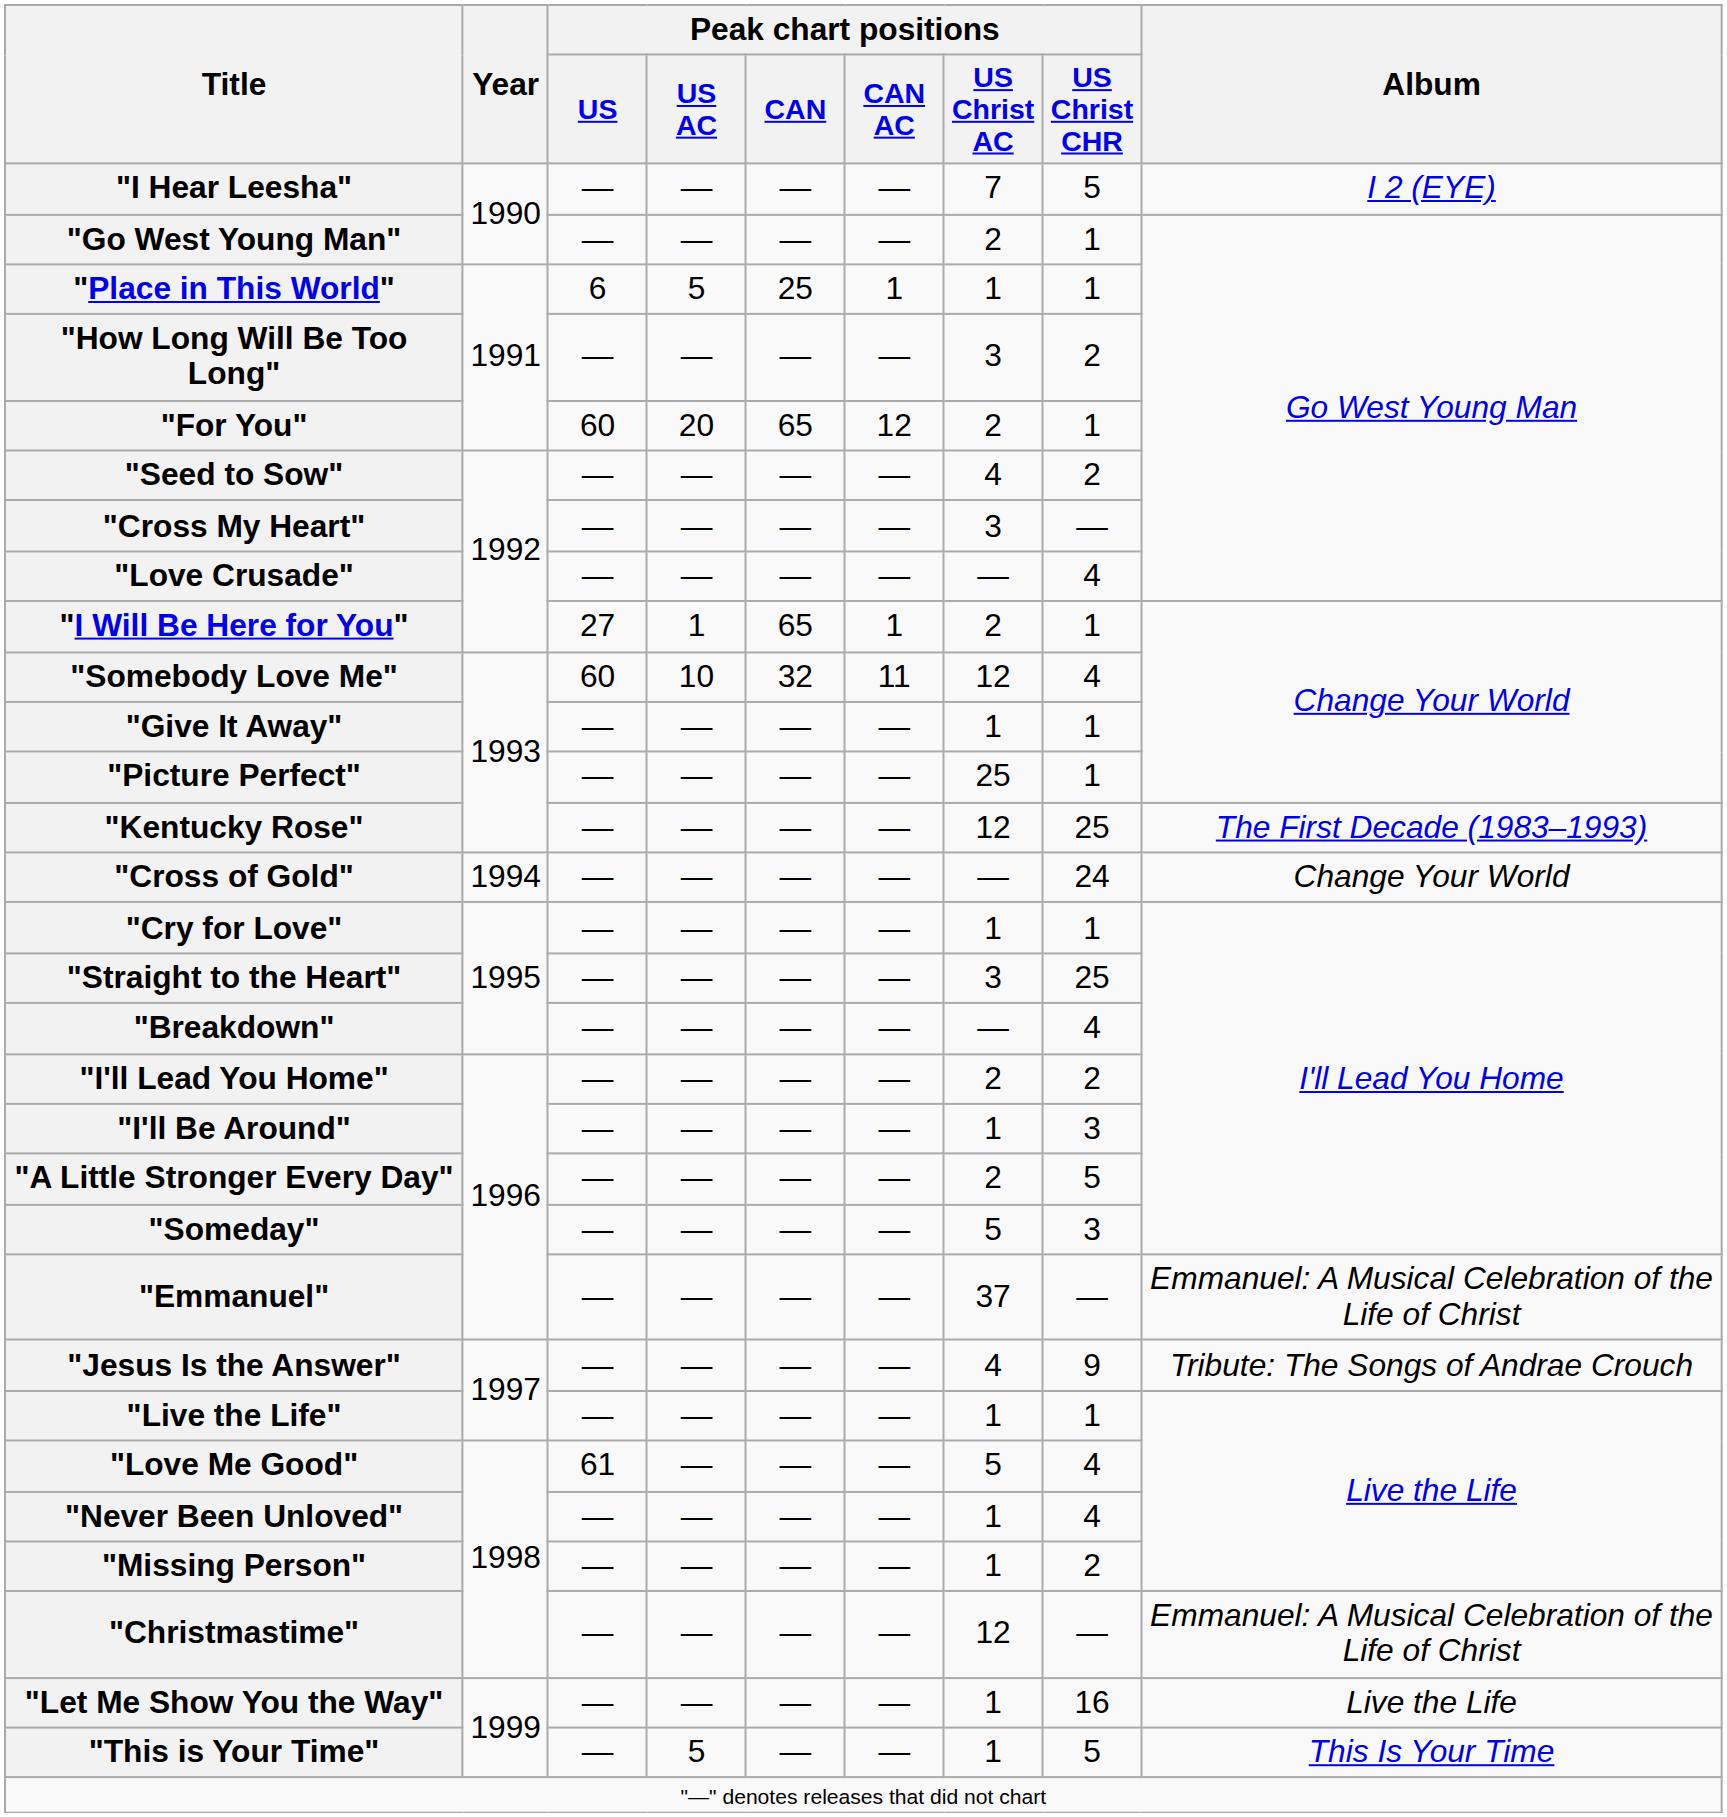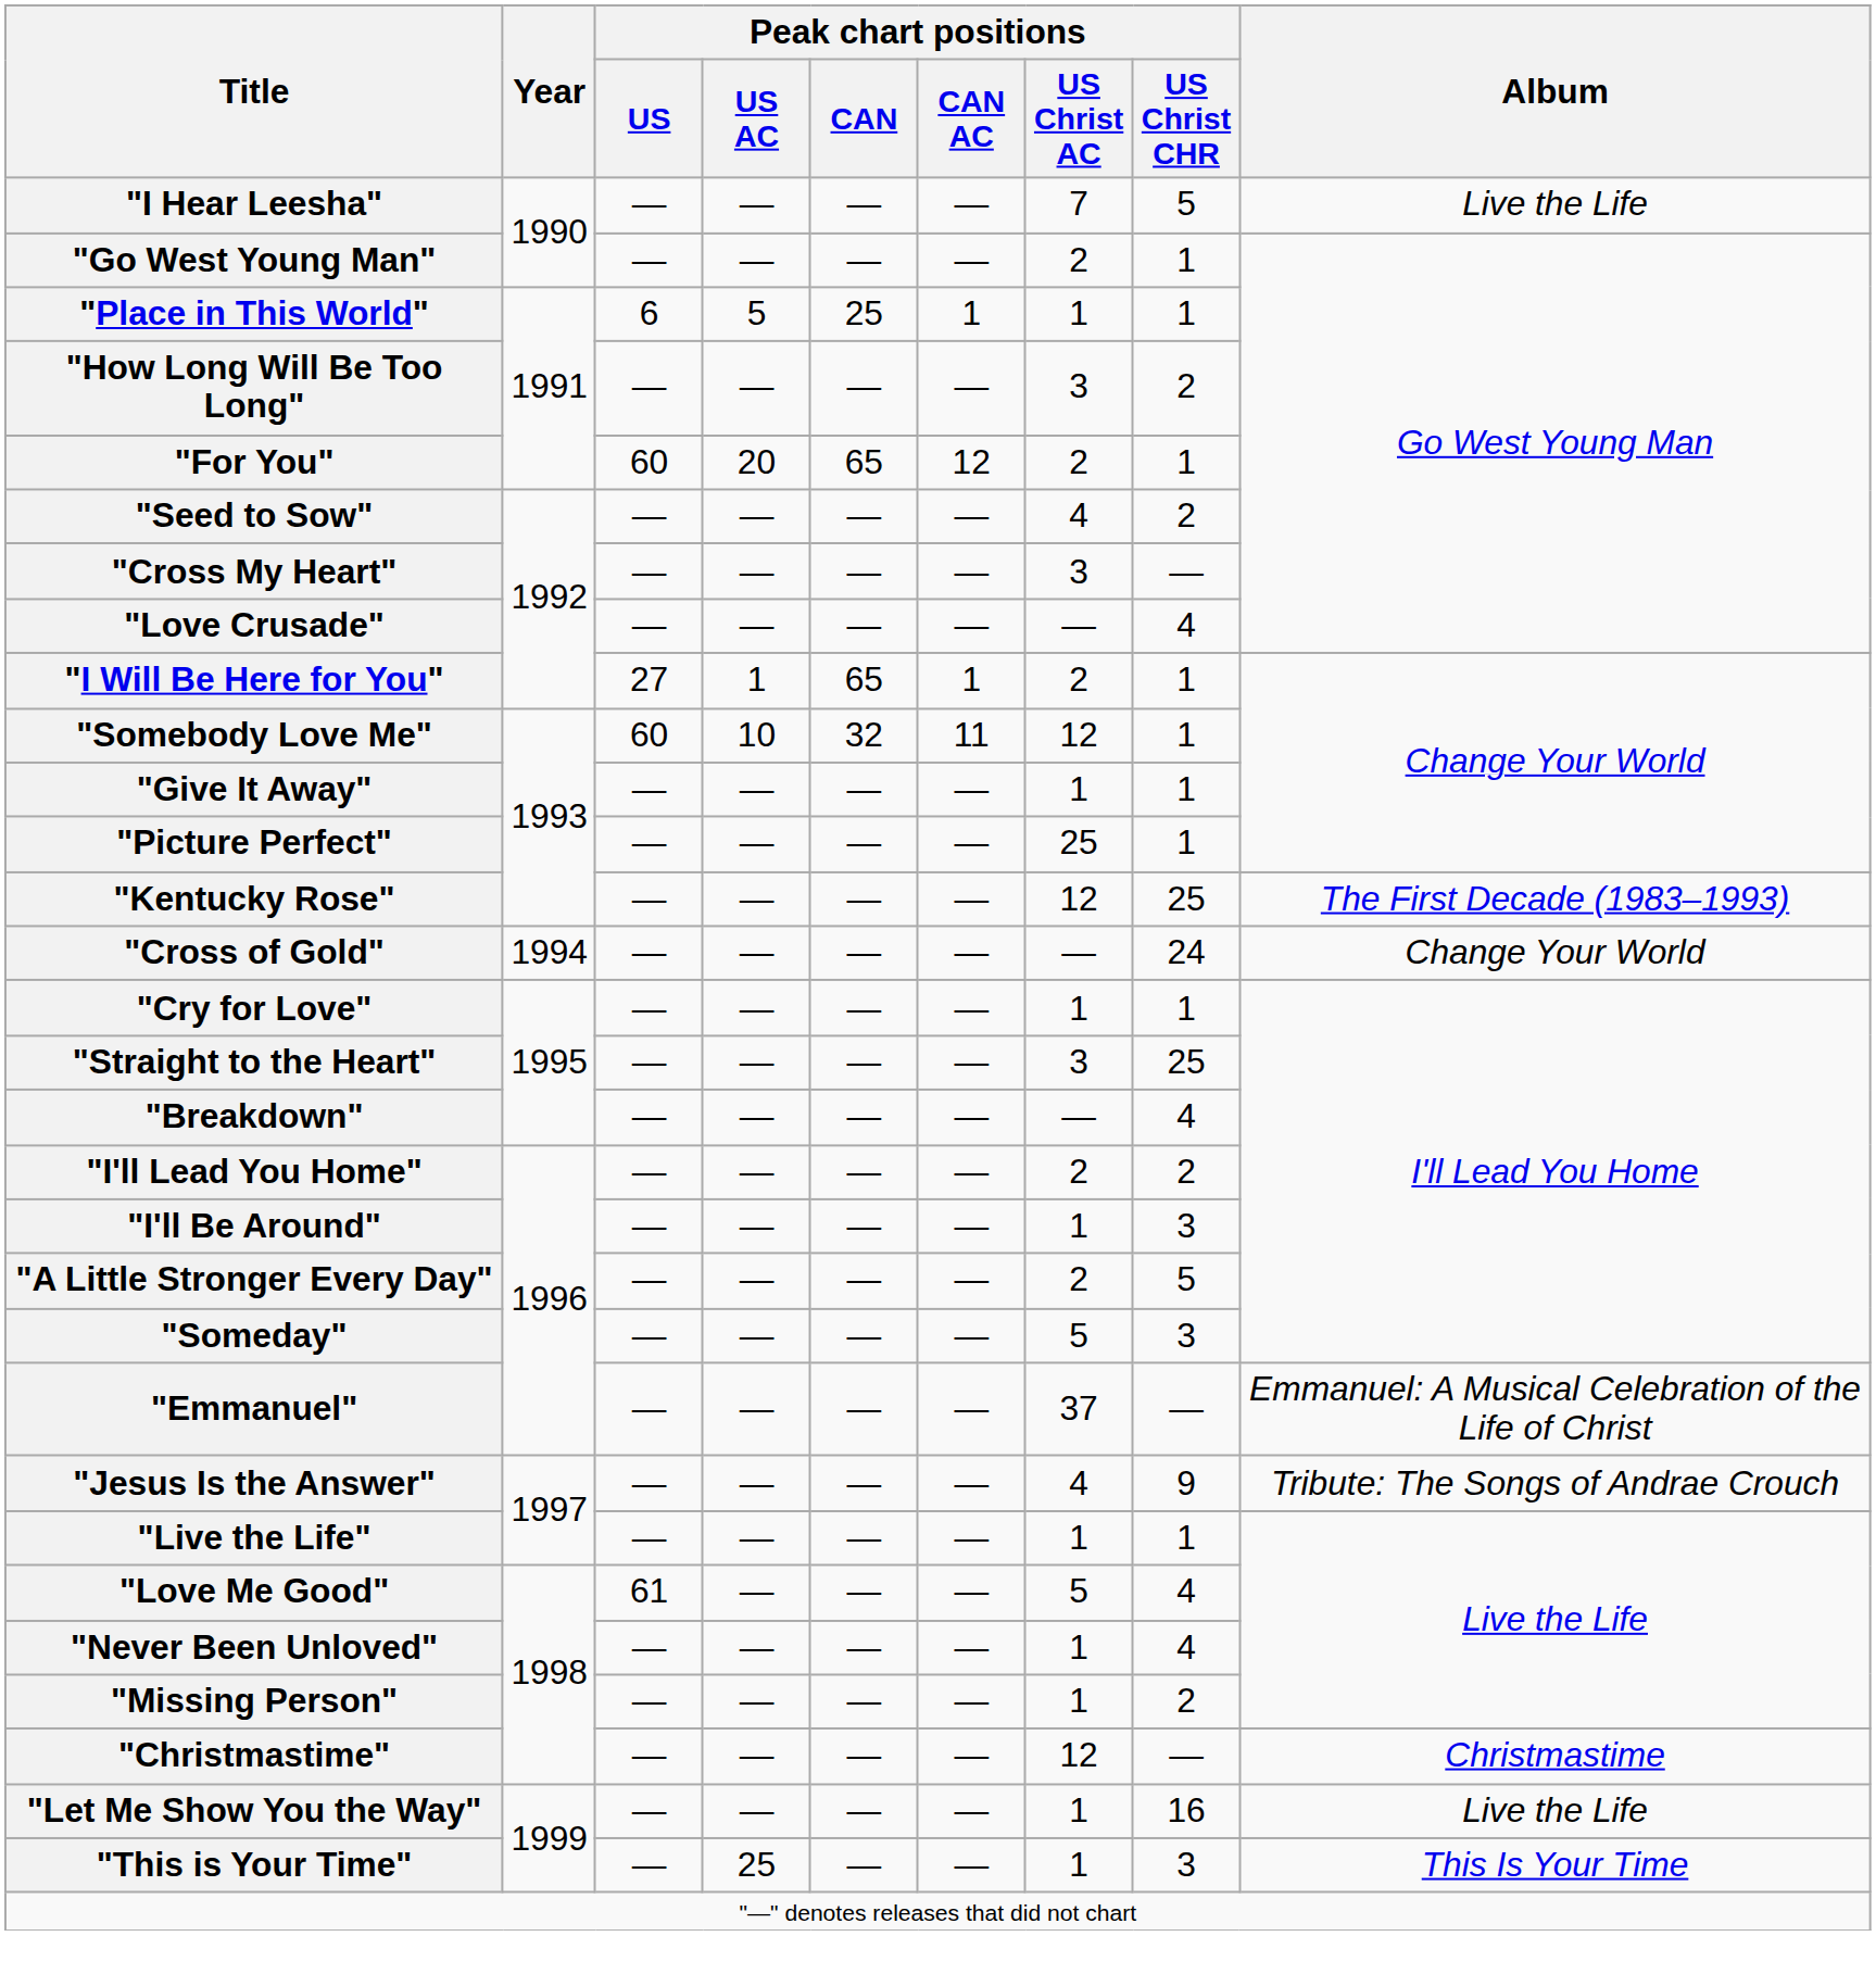"I Hear Leesha" | Album: I 2 (EYE) -> Live the Life
"Somebody Love Me" | Peak chart positions / US Christ CHR: 4 -> 1
"Christmastime" | Album: Emmanuel: A Musical Celebration of the Life of Christ -> Christmastime
"This is Your Time" | Peak chart positions / US AC: 5 -> 25
"This is Your Time" | Peak chart positions / US Christ CHR: 5 -> 3
